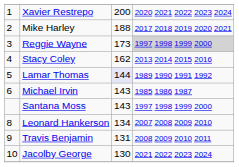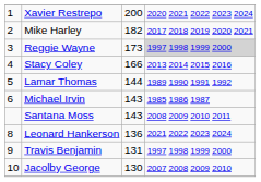Mike Harley | column 3: 188 -> 182
Stacy Coley | column 3: 162 -> 166
Lamar Thomas | column 3: lavender background -> no background
Santana Moss | column 4: 1997 1998 1999 2000 -> 2008 2009 2010 2011
Leonard Hankerson | column 3: 134 -> 136
Leonard Hankerson | column 4: 2007 2008 2009 2010 -> 2021 2022 2023 2024
Travis Benjamin | column 4: 2008 2009 2010 2011 -> 1997 1998 1999 2000
Jacolby George | column 4: 2021 2022 2023 2024 -> 2007 2008 2009 2010
